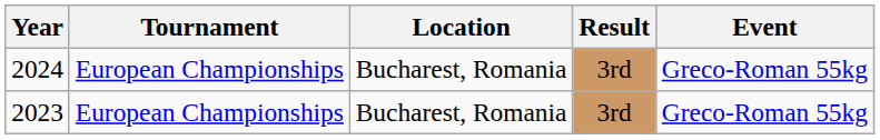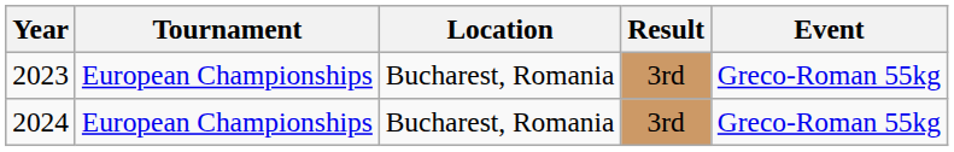rows swapped: 2023 <-> 2024
